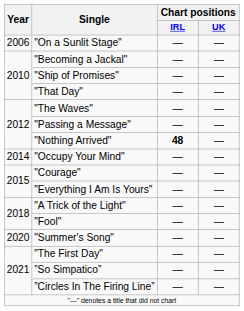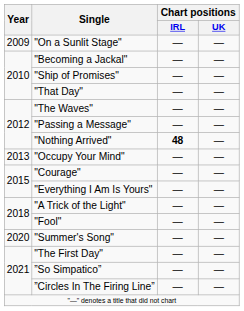"On a Sunlit Stage" | Year: 2006 -> 2009
"Occupy Your Mind" | Year: 2014 -> 2013
